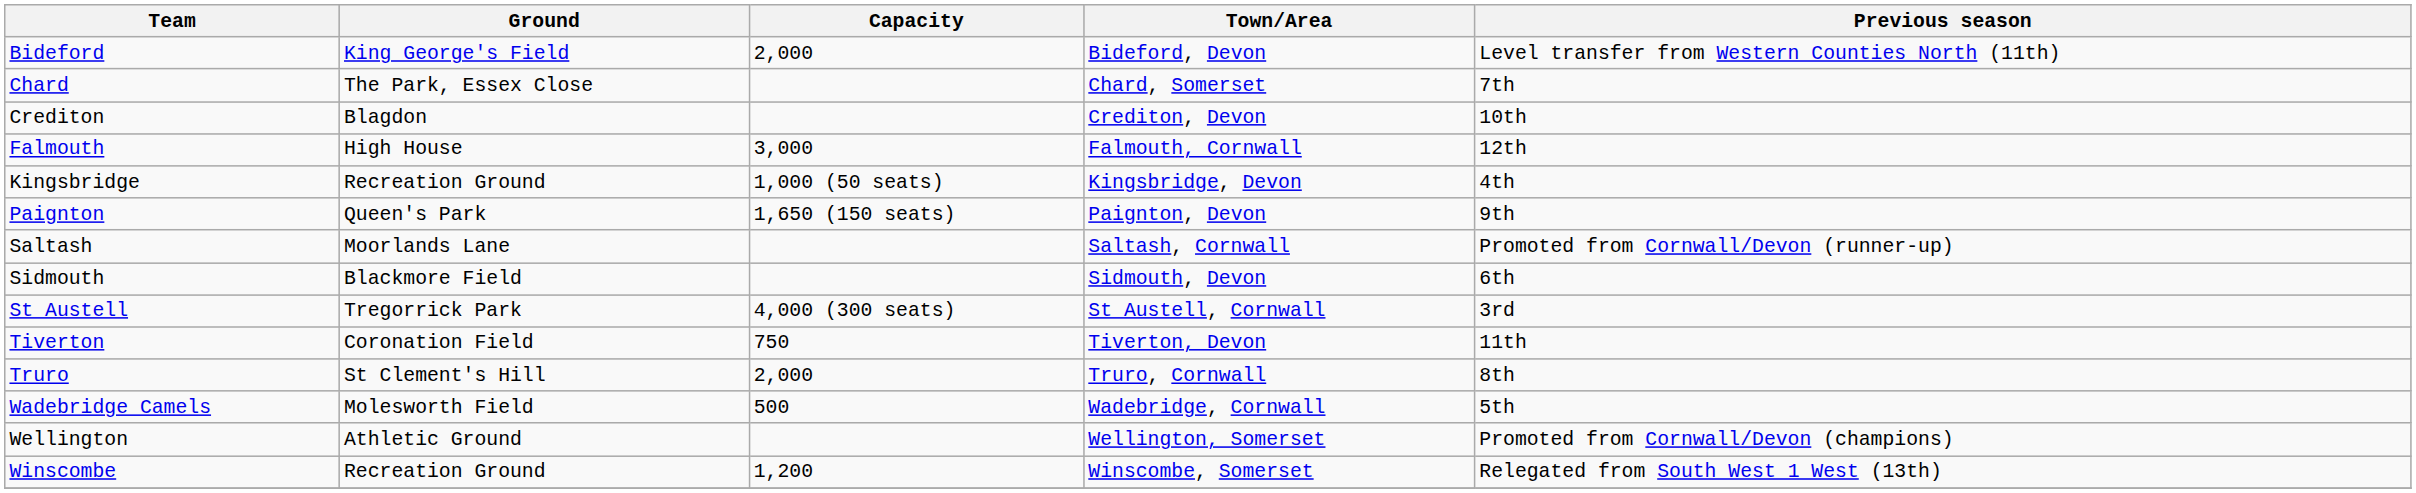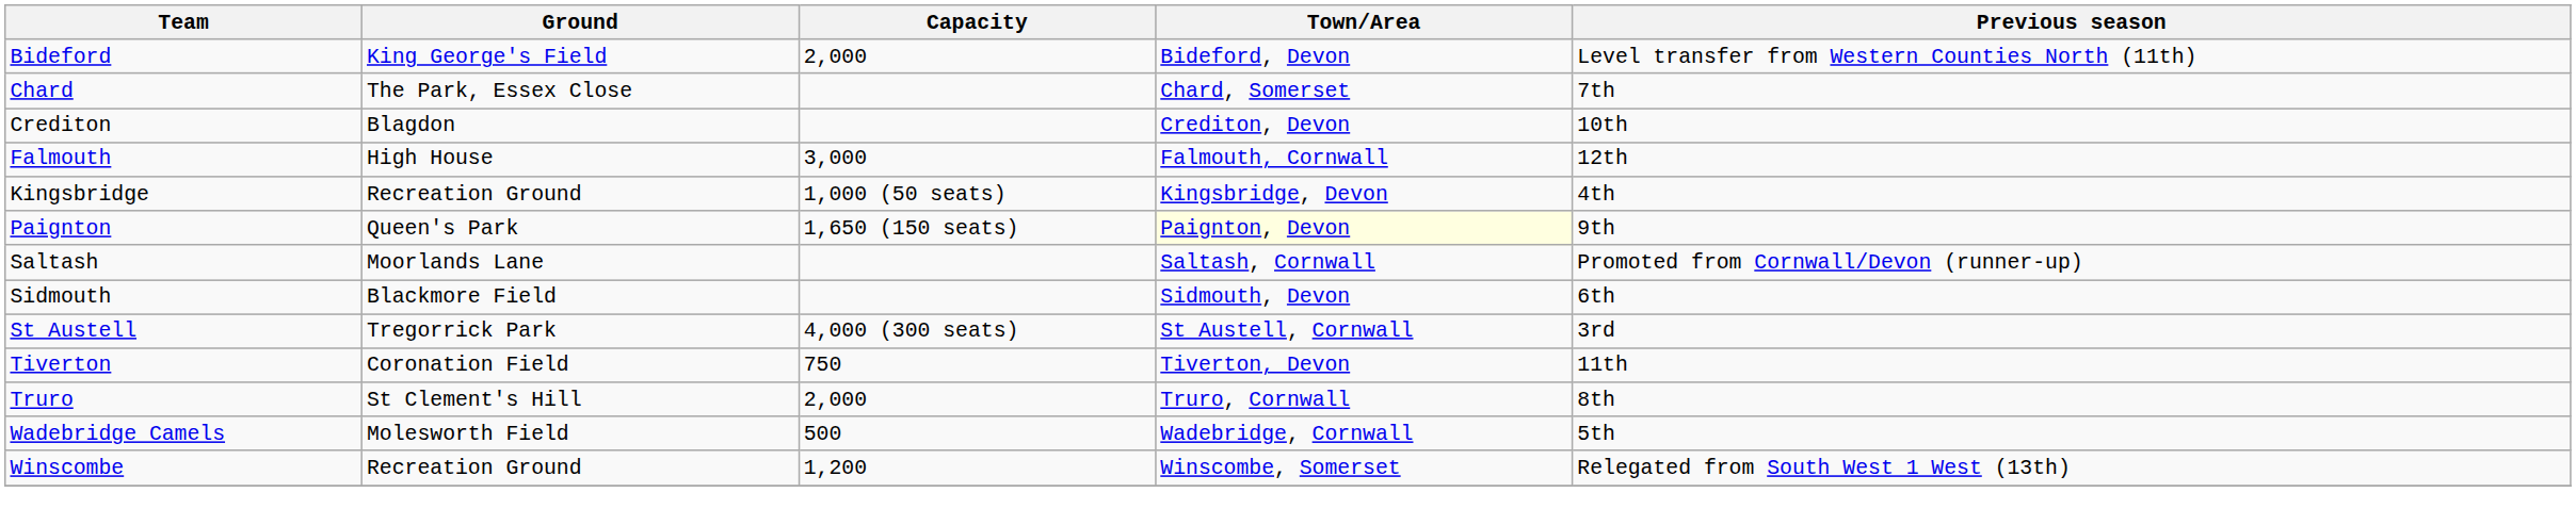Paignton | Town/Area: no background -> lightyellow background
- row: Wellington | Athletic Ground | Wellington, Somerset | Promoted from Cornwall/Devon (champions)
